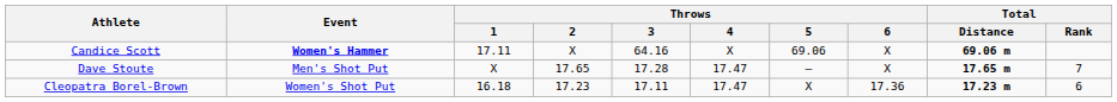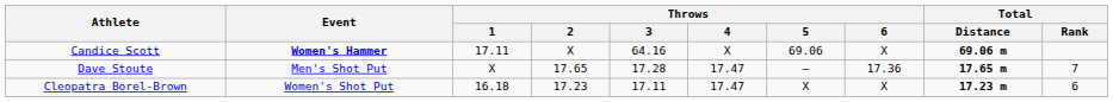Dave Stoute | Throws / 6: X -> 17.36
Cleopatra Borel-Brown | Throws / 6: 17.36 -> X
